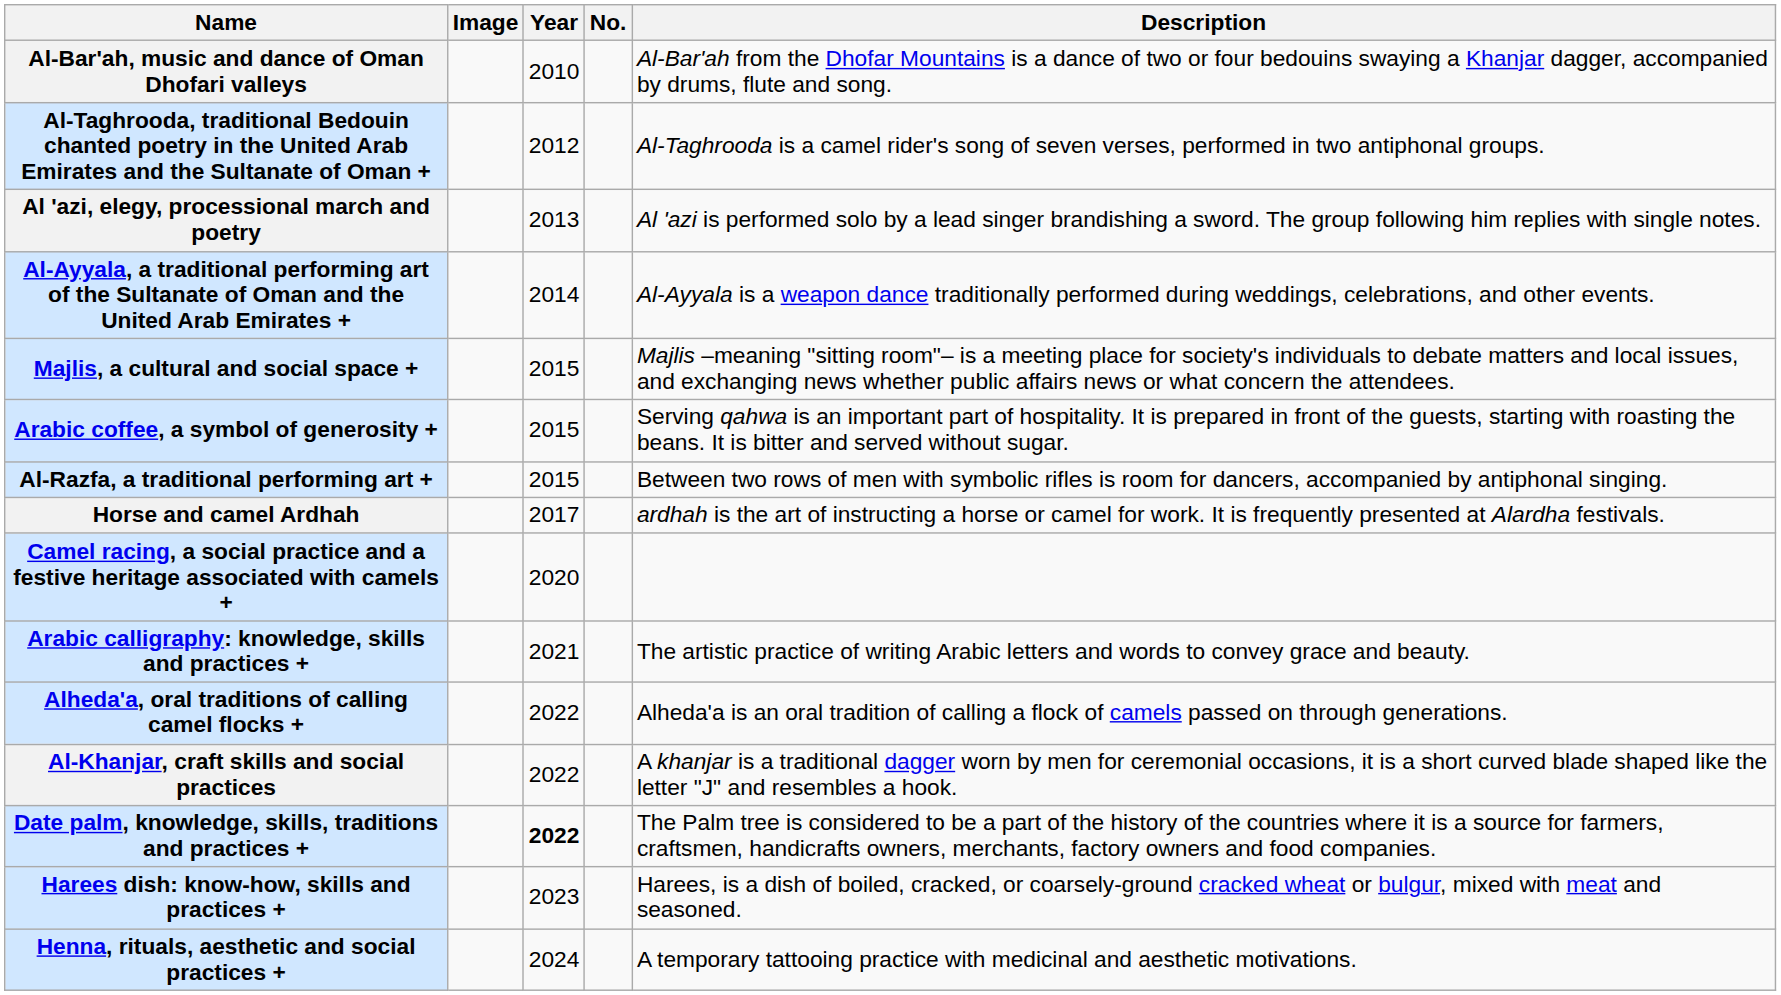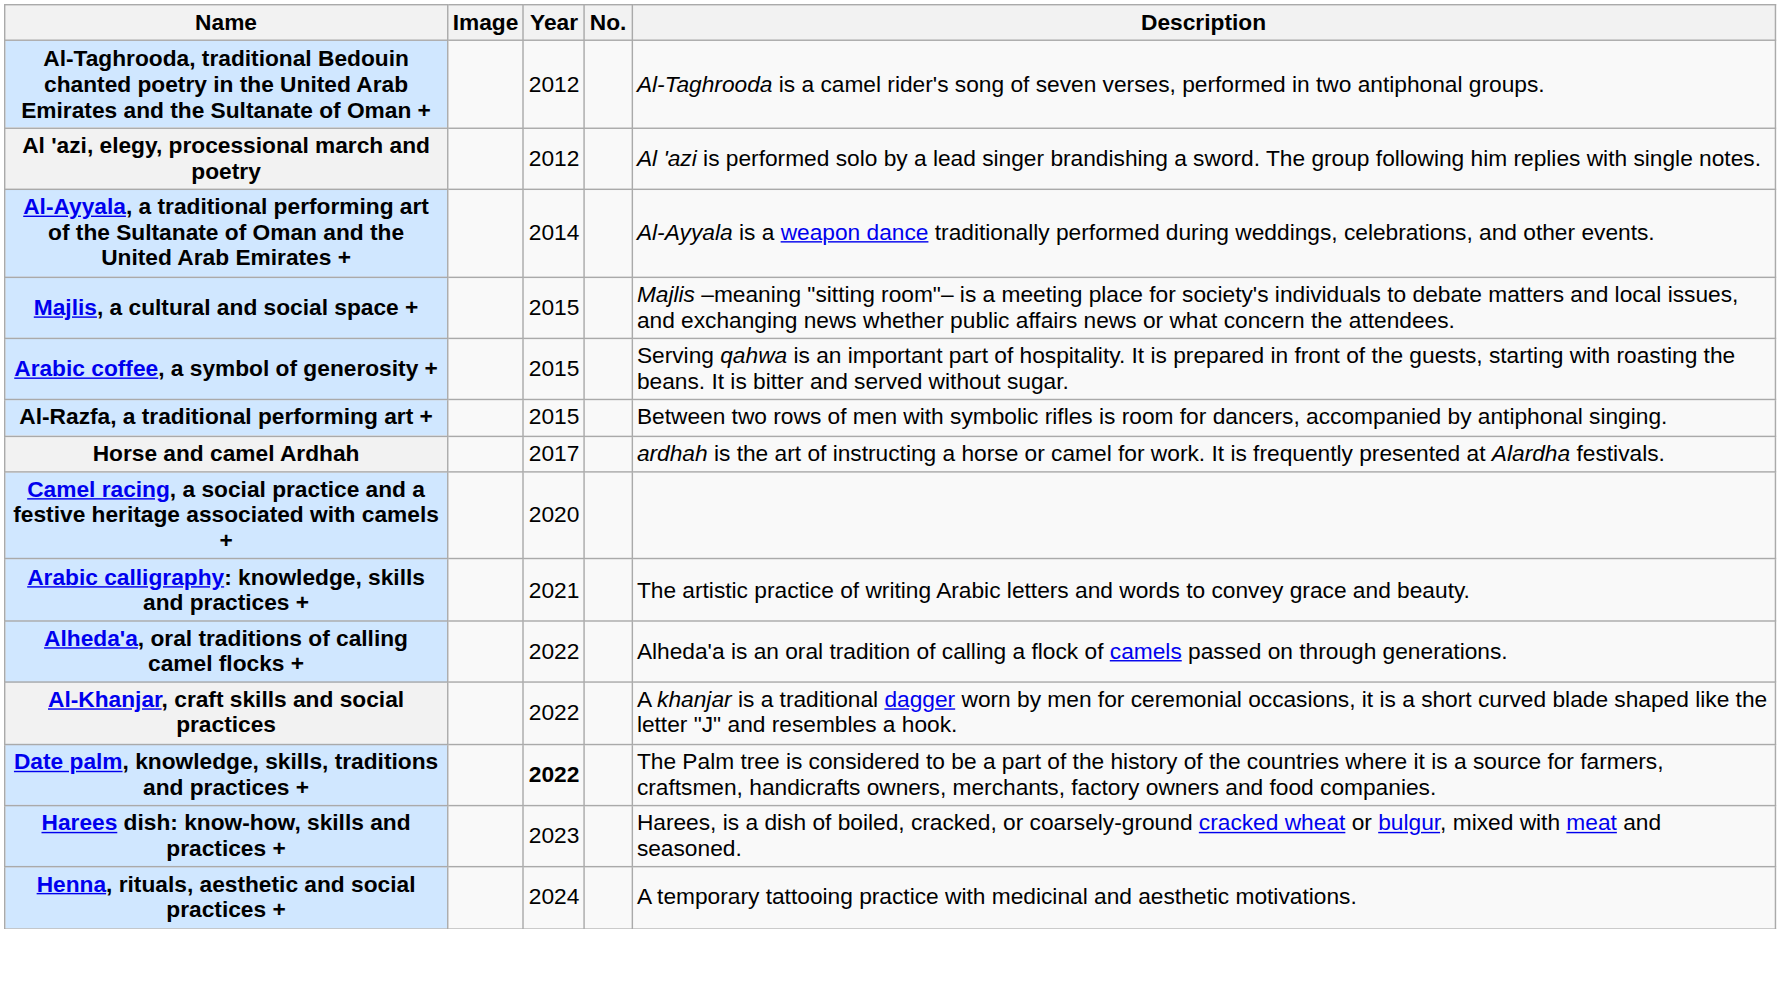- row: Al-Bar'ah, music and dance of Oman Dhofari valleys | 2010 | Al-Bar'ah from the Dhofar Mountains is a dance of two or four bedouins swaying a Khanjar dagger, accompanied by drums, flute and song.
Al 'azi, elegy, processional march and poetry | Year: 2013 -> 2012
